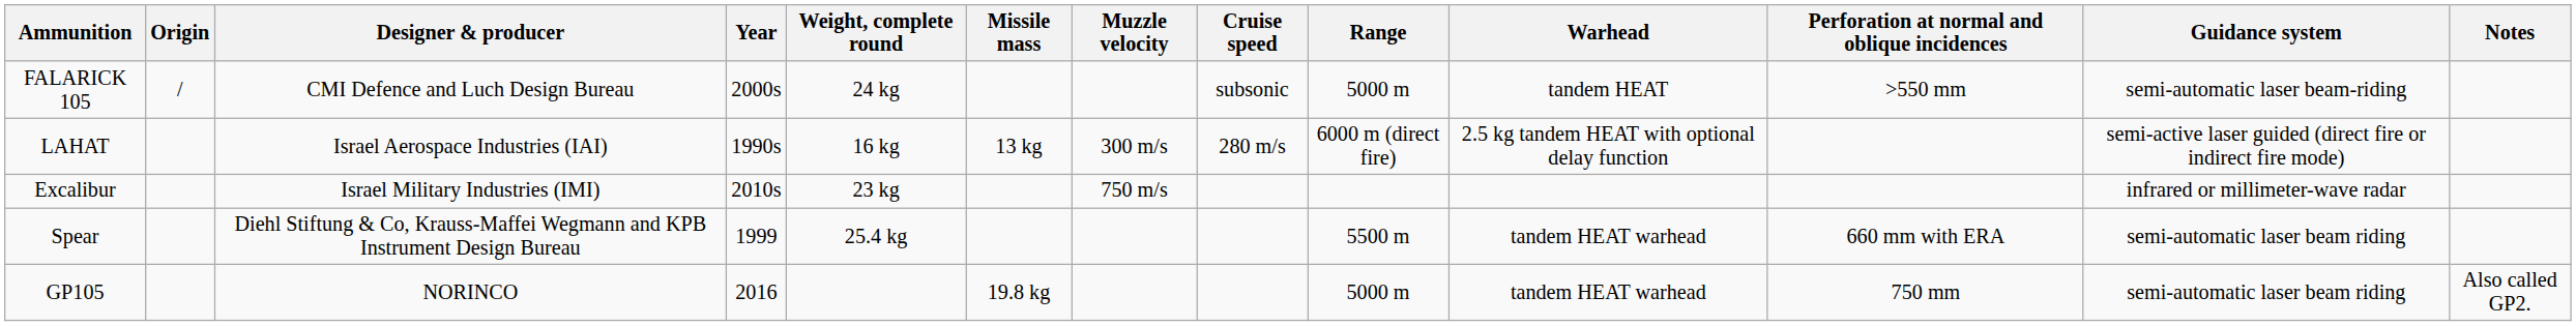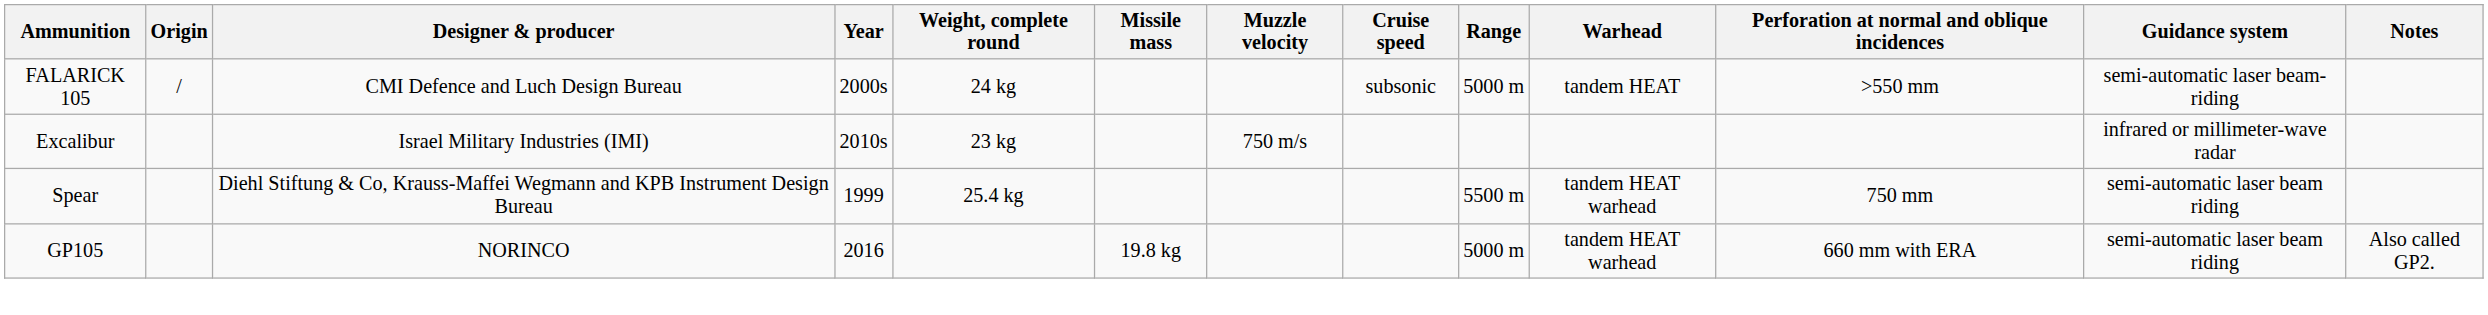- row: LAHAT | Israel Aerospace Industries (IAI) | 1990s | 16 kg | 13 kg | 300 m/s | 280 m/s | 6000 m (direct fire) | 2.5 kg tandem HEAT with optional delay function | semi-active laser guided (direct fire or indirect fire mode)
Spear | Perforation at normal and oblique incidences: 660 mm with ERA -> 750 mm
GP105 | Perforation at normal and oblique incidences: 750 mm -> 660 mm with ERA
